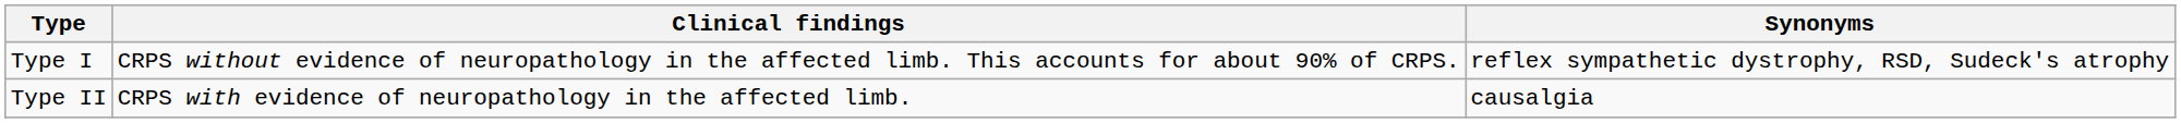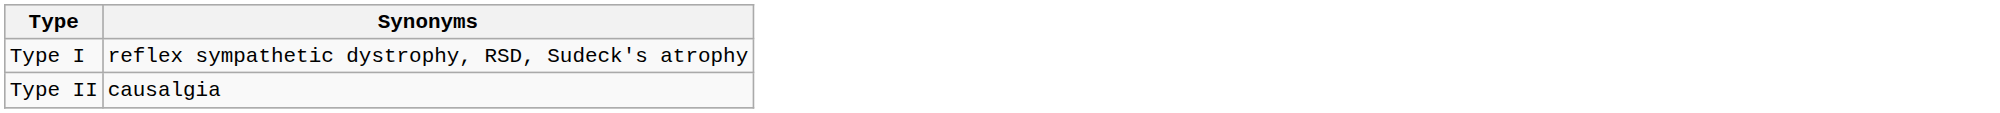- column: Clinical findings | CRPS without evidence of neuropathology in the affected limb. This accounts for about 90% of CRPS. | CRPS with evidence of neuropathology in the affected limb.
